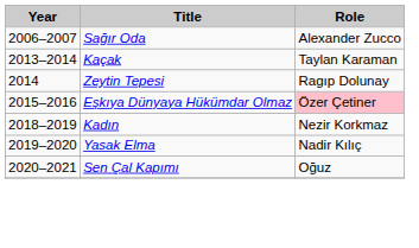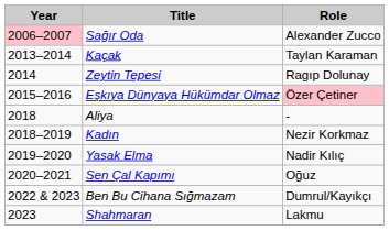Sağır Oda | Year: no background -> pink background
+ row: 2018 | Aliya | -
+ row: 2022 & 2023 | Ben Bu Cihana Sığmazam | Dumrul/Kayıkçı
+ row: 2023 | Shahmaran | Lakmu
